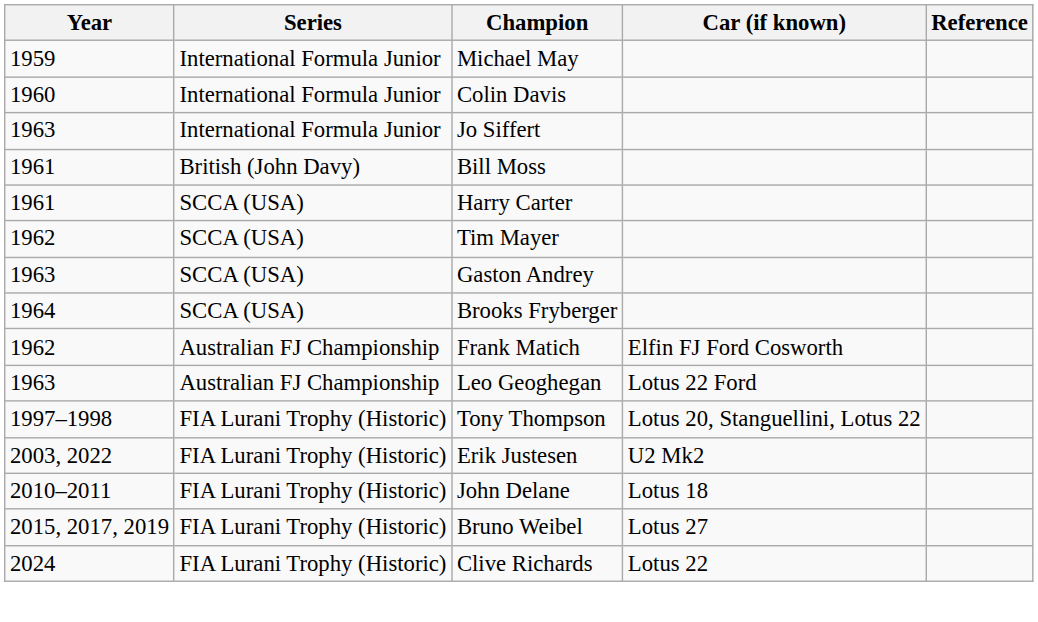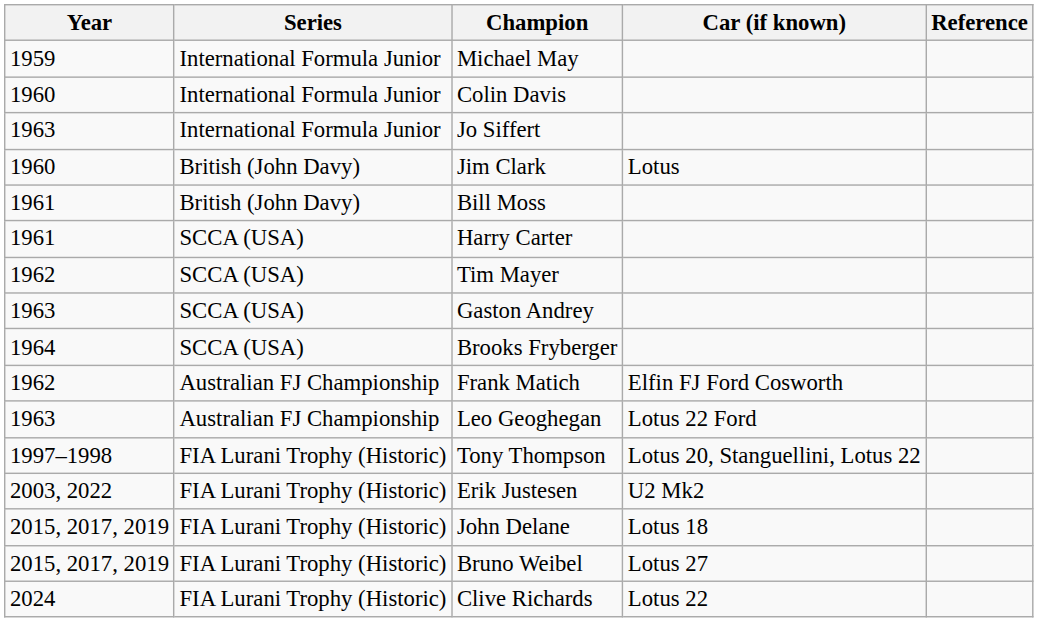+ row: 1960 | British (John Davy) | Jim Clark | Lotus
John Delane | Year: 2010–2011 -> 2015, 2017, 2019
